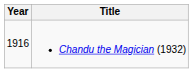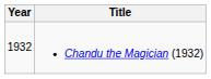Chandu the Magician (1932) | Year: 1916 -> 1932
